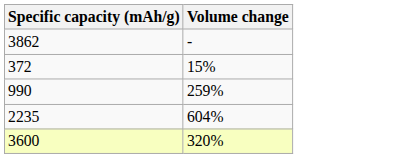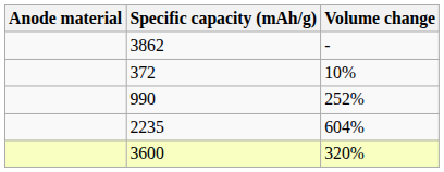+ column: Anode material
372 | Volume change: 15% -> 10%
990 | Volume change: 259% -> 252%
